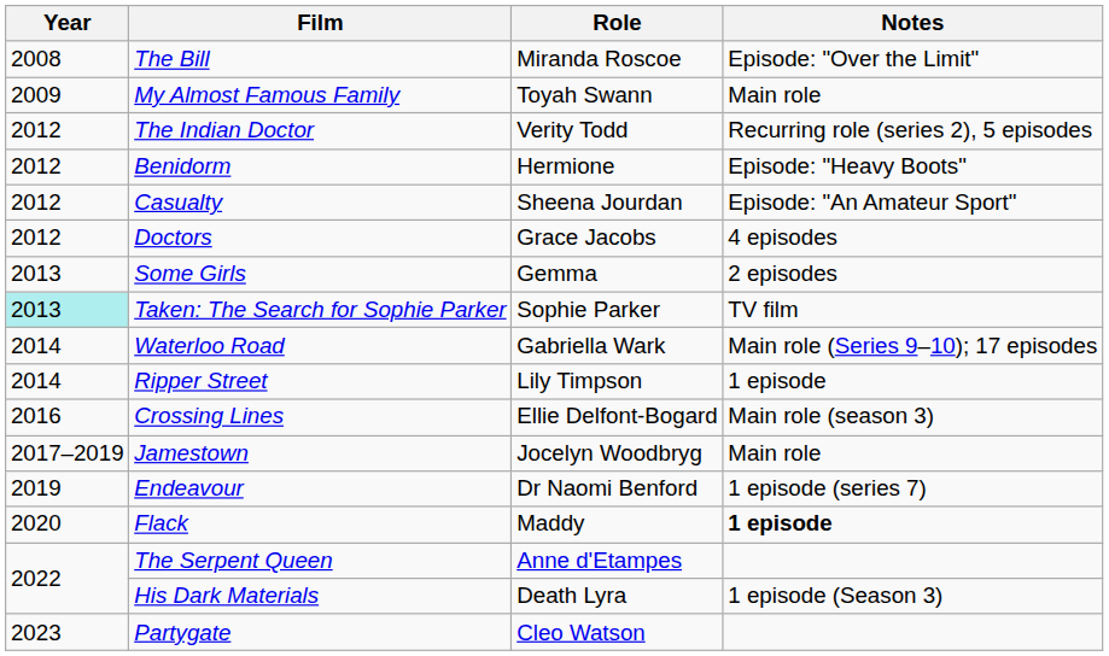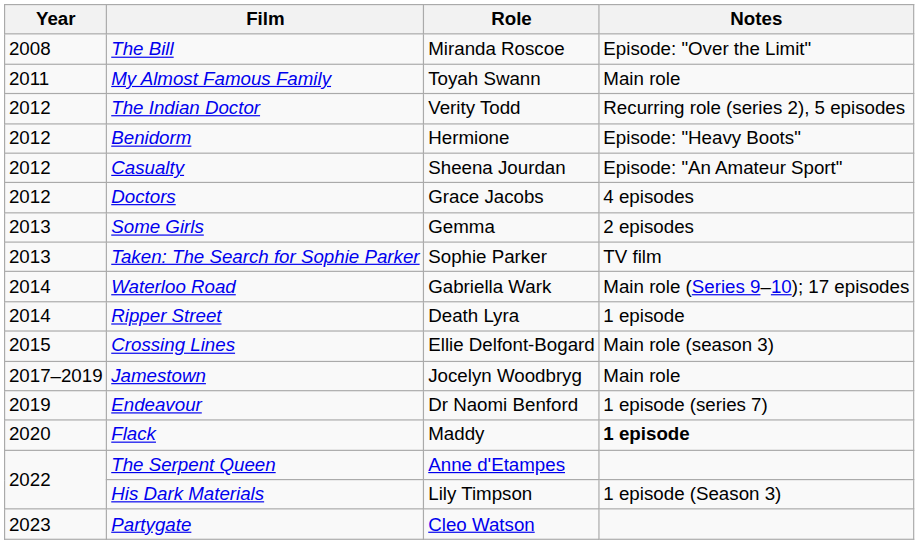My Almost Famous Family | Year: 2009 -> 2011
Taken: The Search for Sophie Parker | Year: paleturquoise background -> no background
Ripper Street | Role: Lily Timpson -> Death Lyra
Crossing Lines | Year: 2016 -> 2015
His Dark Materials | Role: Death Lyra -> Lily Timpson
